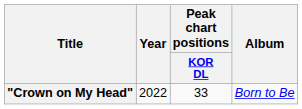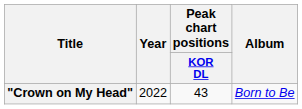"Crown on My Head" | Peak chart positions / KOR DL: 33 -> 43
